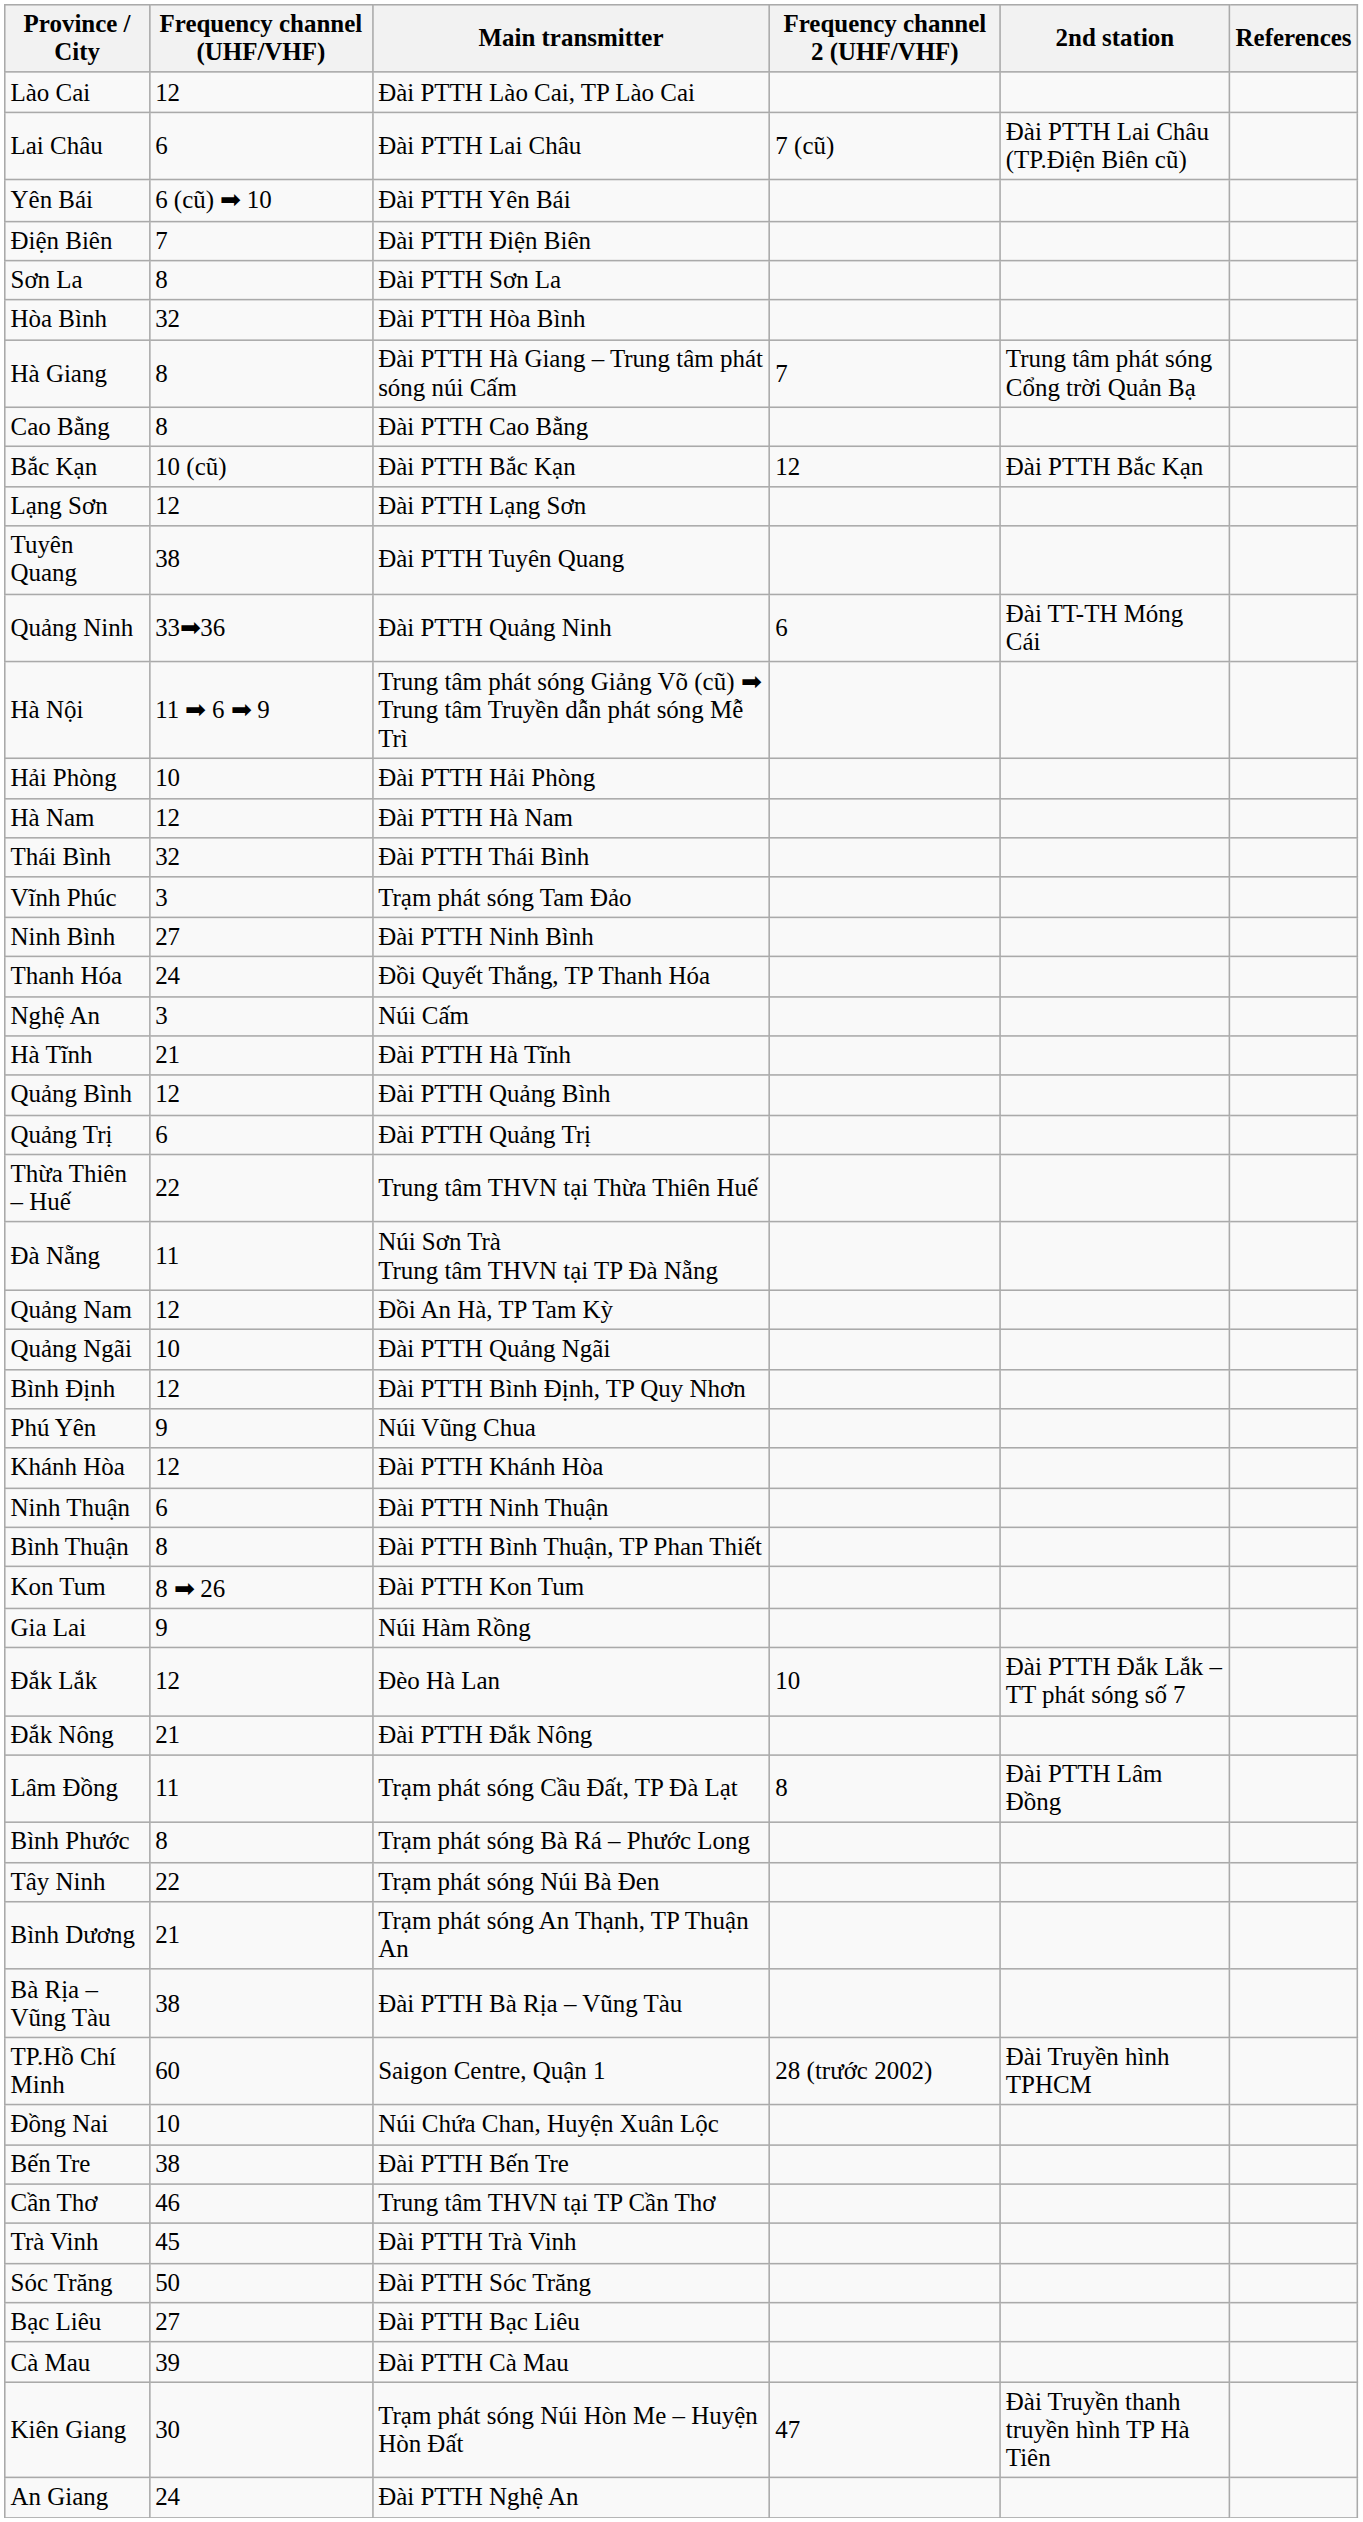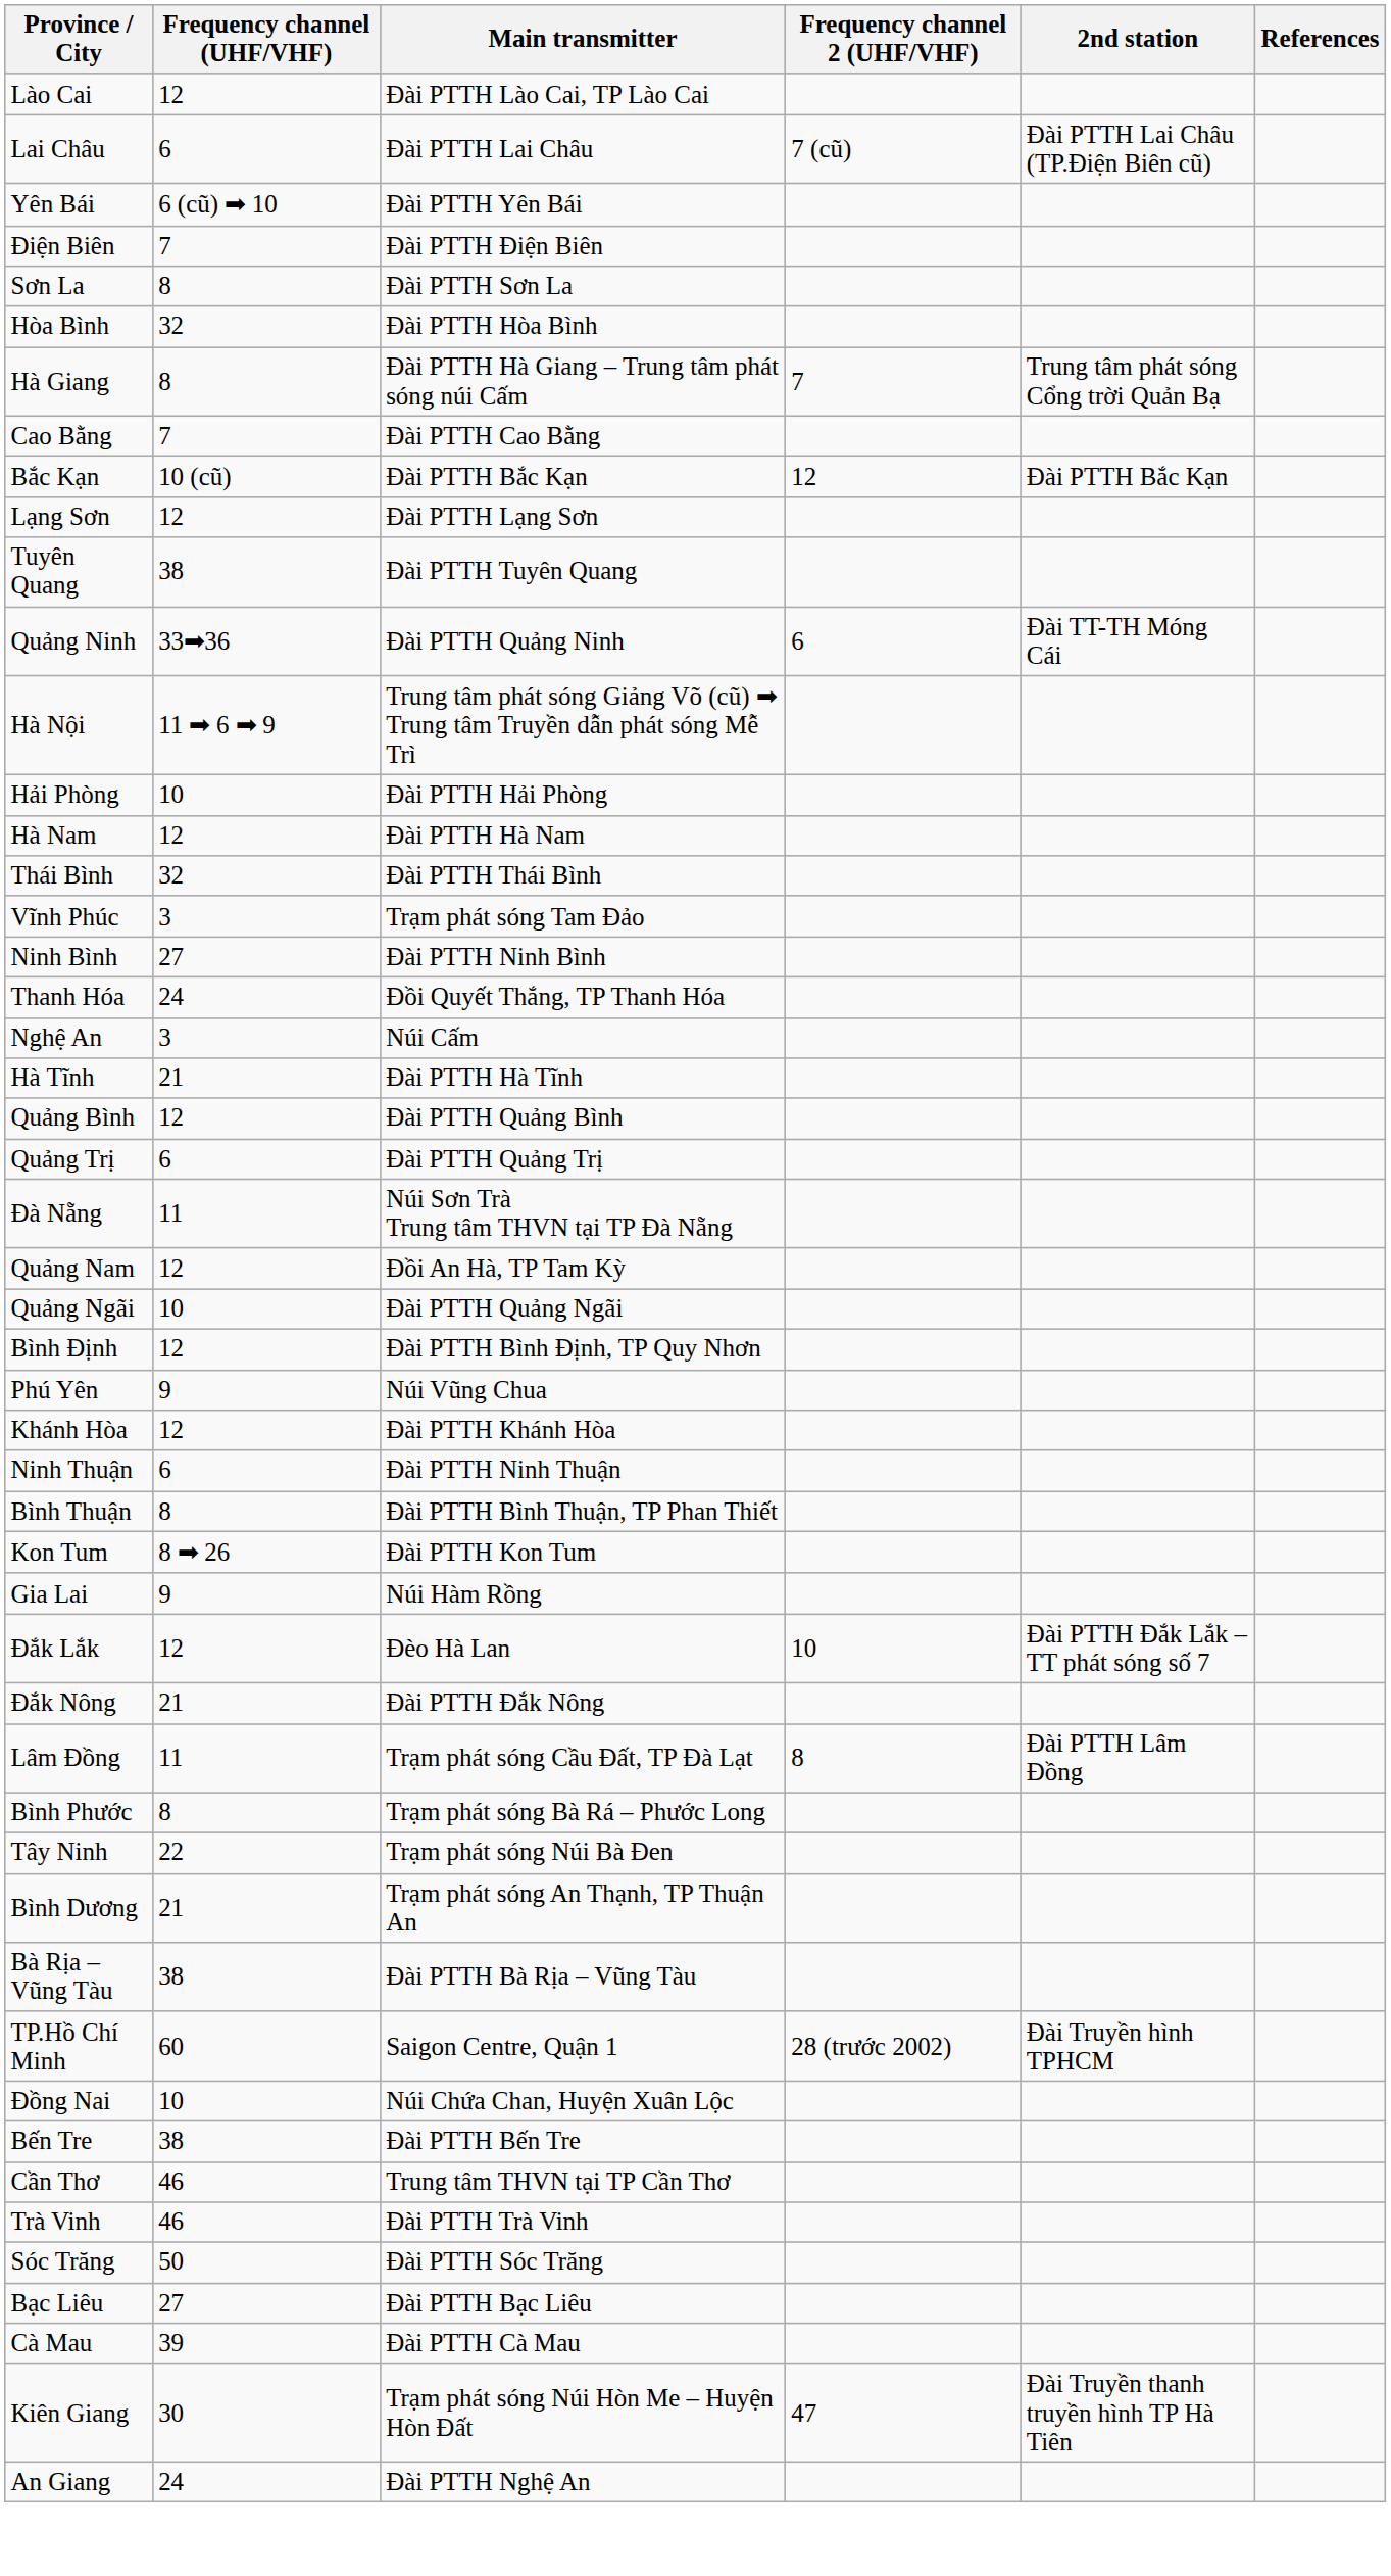Cao Bằng | Frequency channel (UHF/VHF): 8 -> 7
- row: Thừa Thiên – Huế | 22 | Trung tâm THVN tại Thừa Thiên Huế
Trà Vinh | Frequency channel (UHF/VHF): 45 -> 46
